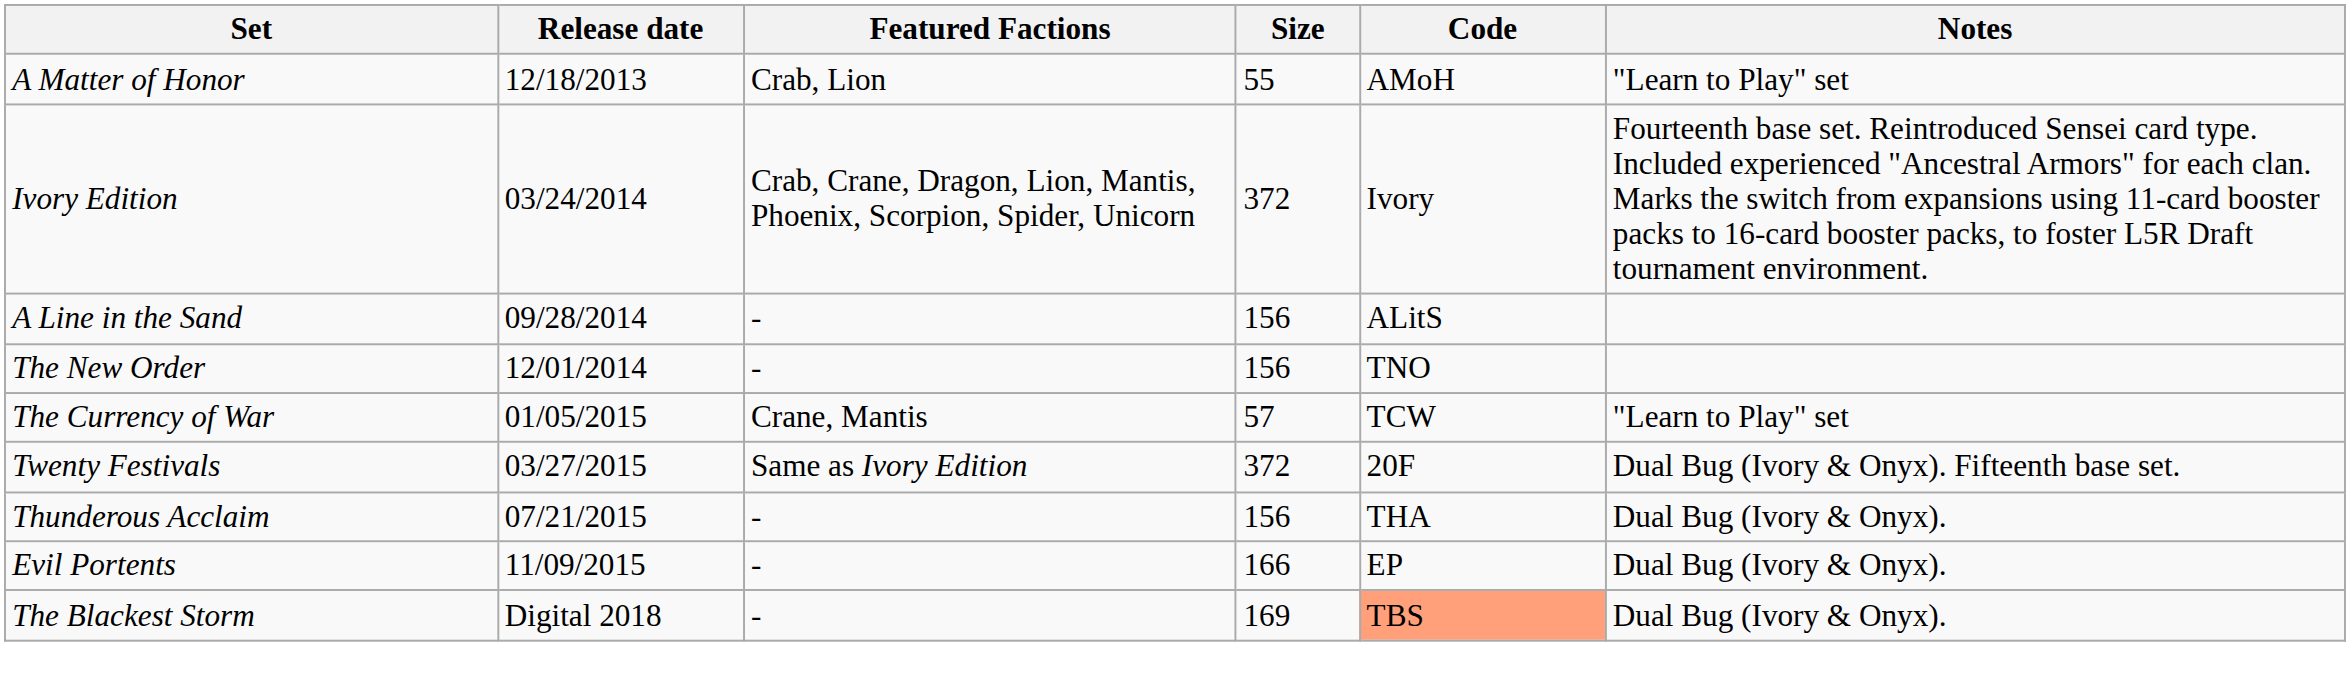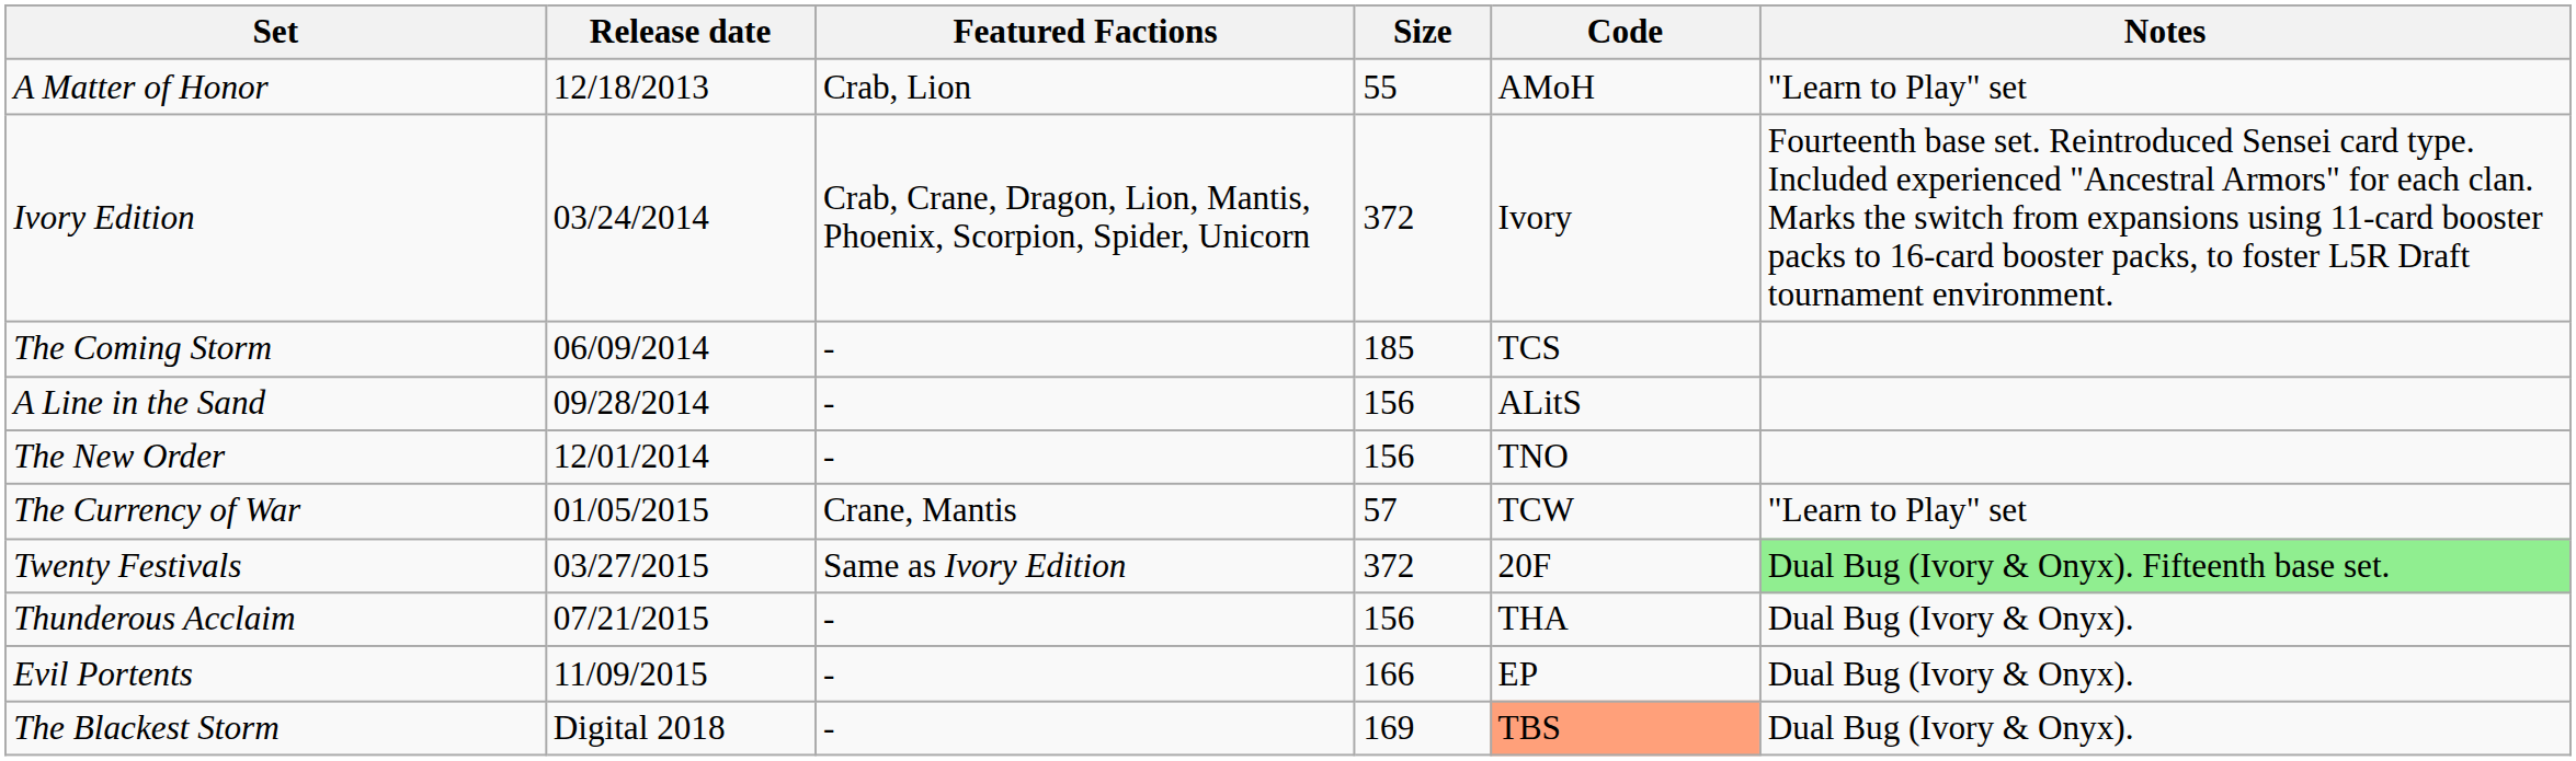+ row: The Coming Storm | 06/09/2014 | - | 185 | TCS
Twenty Festivals | Notes: no background -> lightgreen background
